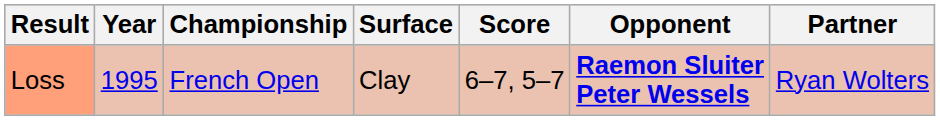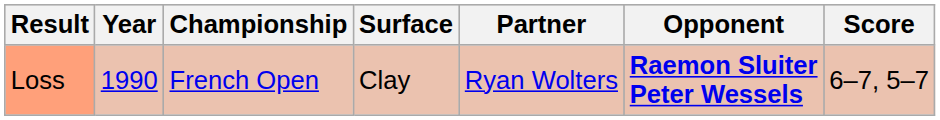columns swapped: Partner <-> Score
Loss | Year: 1995 -> 1990
